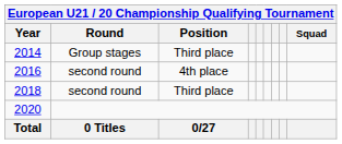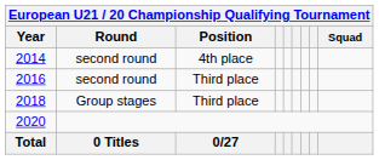2014 | Round: Group stages -> second round
2014 | Position: Third place -> 4th place
2016 | Position: 4th place -> Third place
2018 | Round: second round -> Group stages
